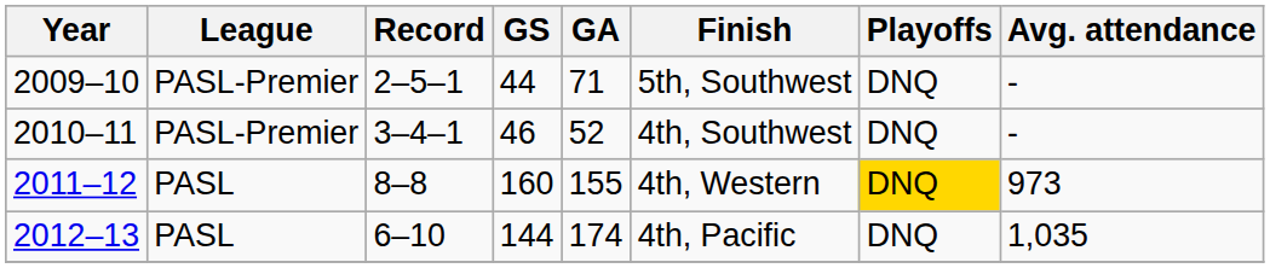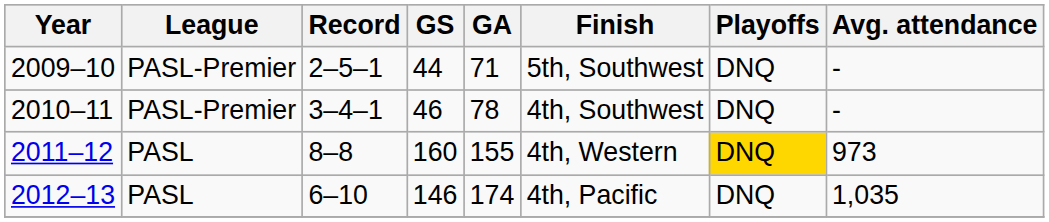2010–11 | GA: 52 -> 78
2012–13 | GS: 144 -> 146
